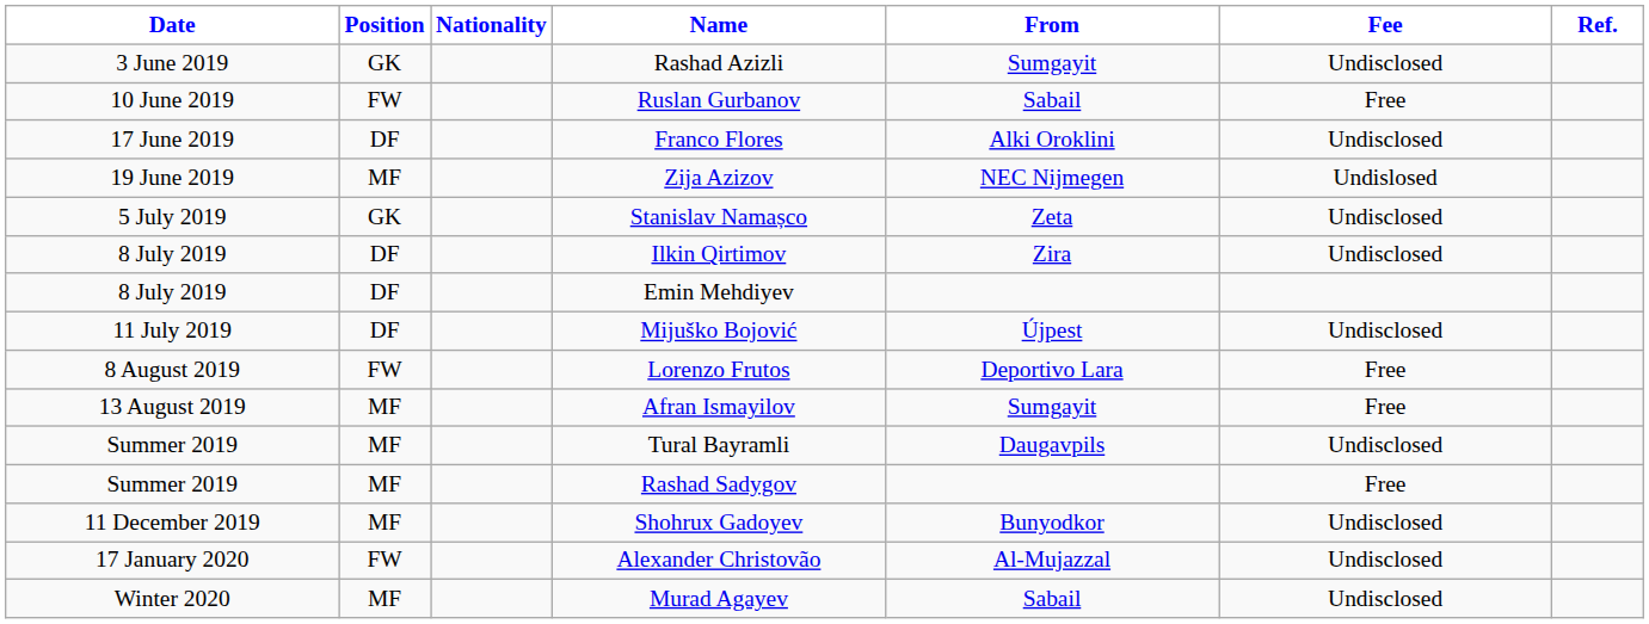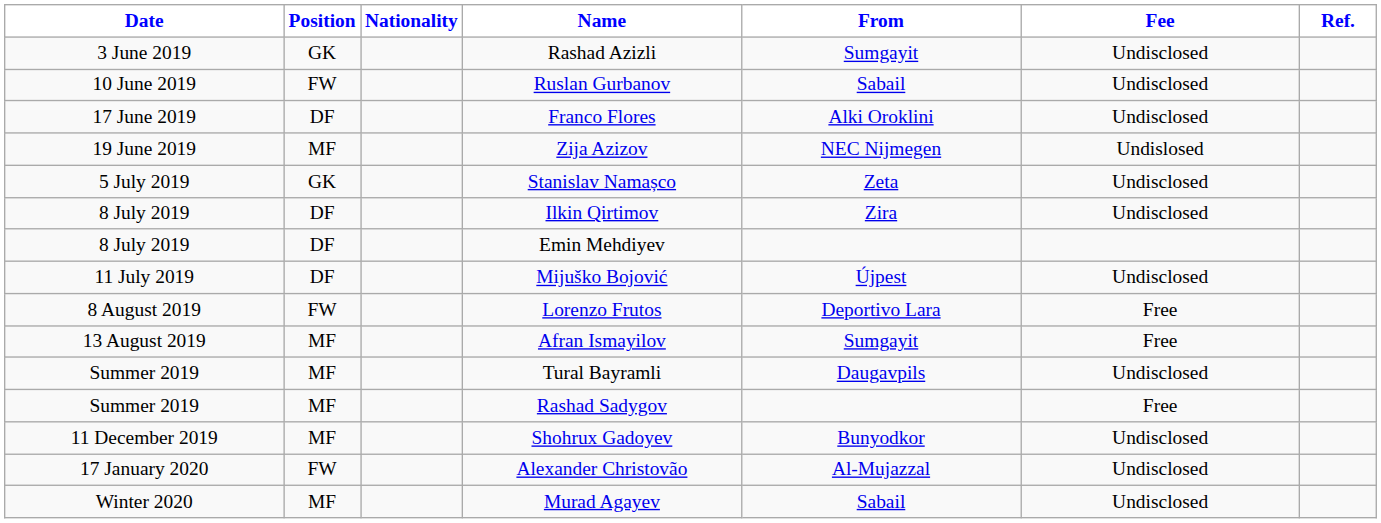Ruslan Gurbanov | Fee: Free -> Undisclosed
